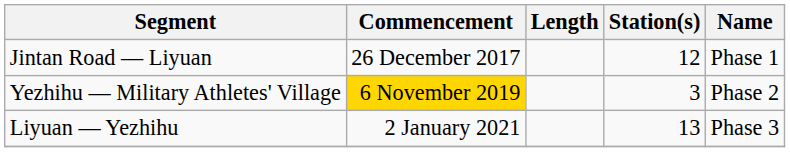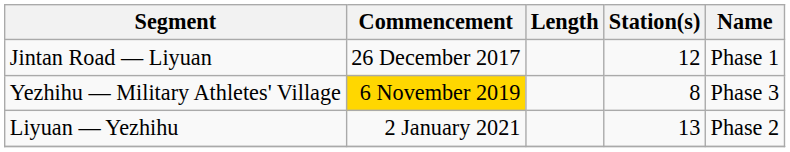Yezhihu — Military Athletes' Village | Station(s): 3 -> 8
Yezhihu — Military Athletes' Village | Name: Phase 2 -> Phase 3
Liyuan — Yezhihu | Name: Phase 3 -> Phase 2
